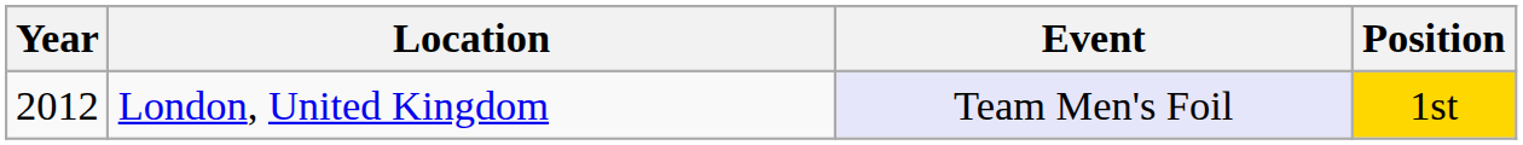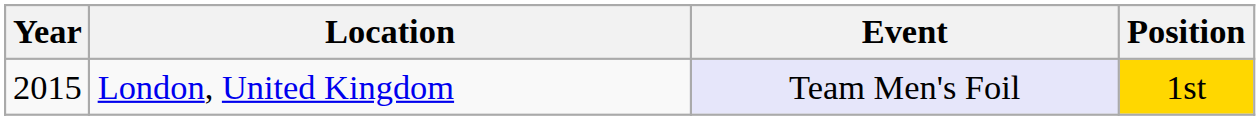London, United Kingdom | Year: 2012 -> 2015
